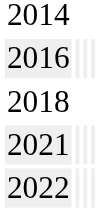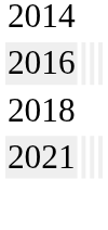- row: 2022
